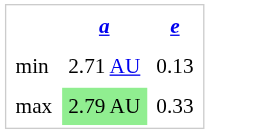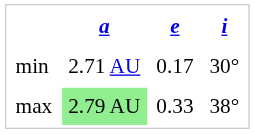+ column: i | 30° | 38°
min | e: 0.13 -> 0.17
